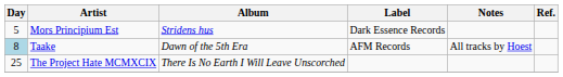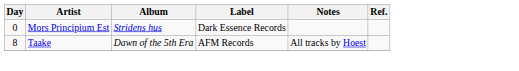Mors Principium Est | Day: 5 -> 0
Taake | Day: lightblue background -> no background
- row: 25 | The Project Hate MCMXCIX | There Is No Earth I Will Leave Unscorched
